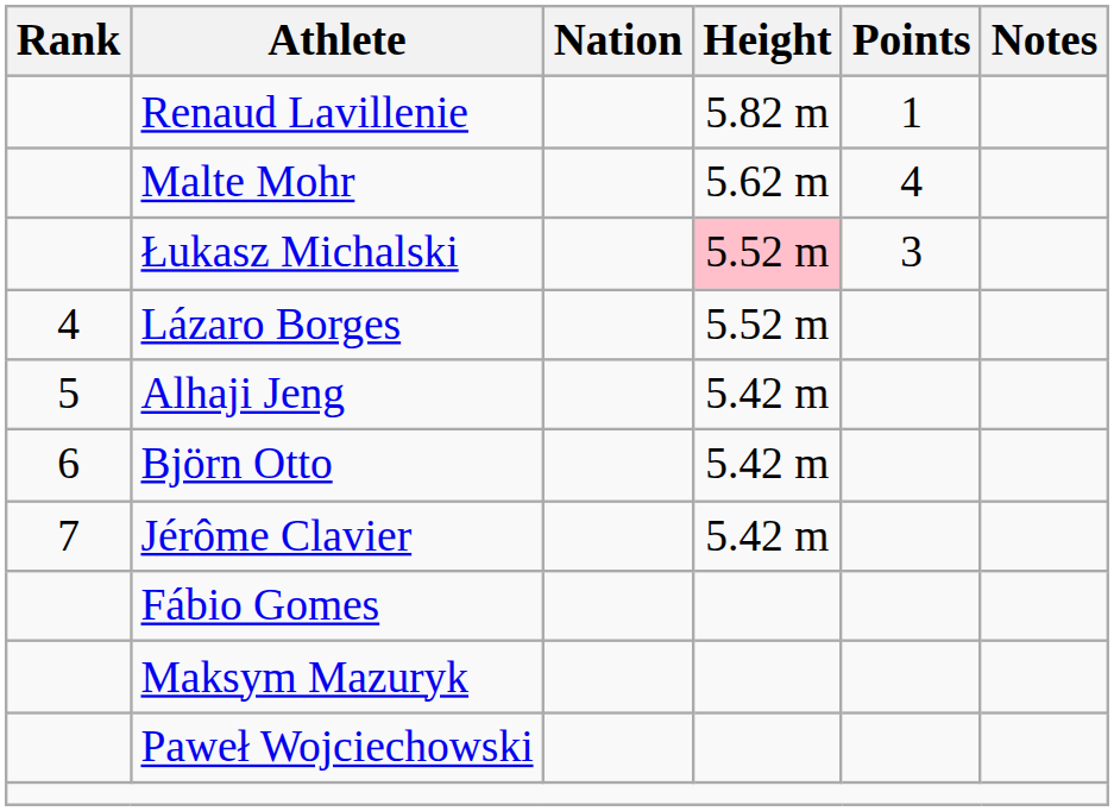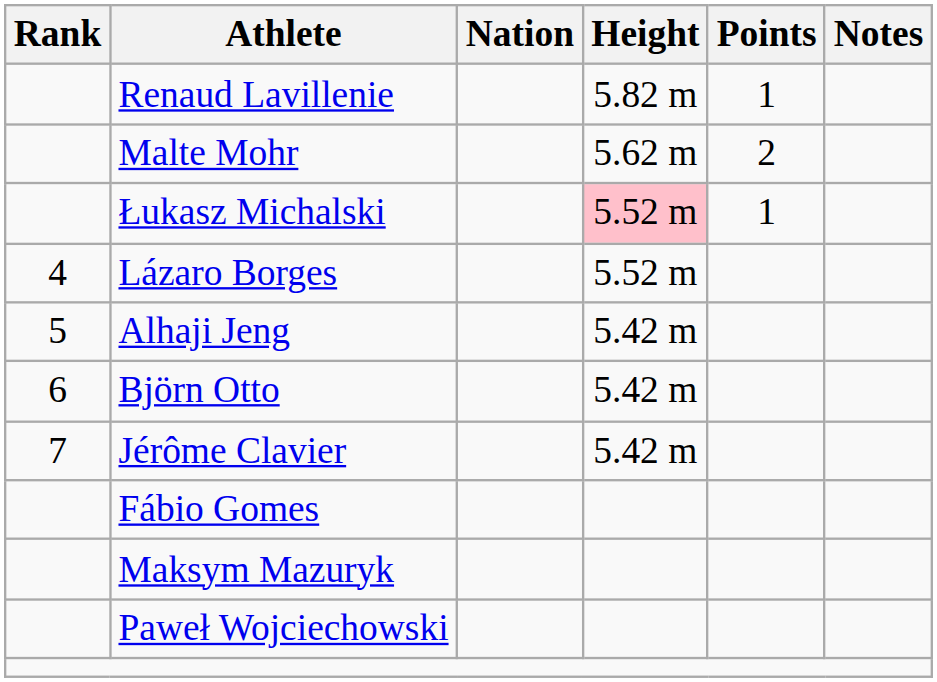Malte Mohr | Points: 4 -> 2
Łukasz Michalski | Points: 3 -> 1
